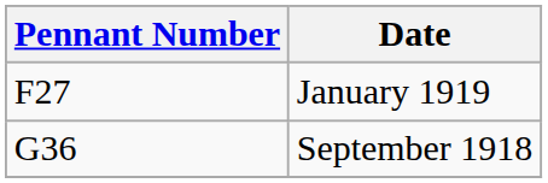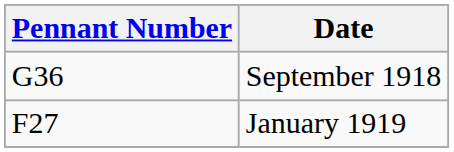rows swapped: September 1918 <-> January 1919
